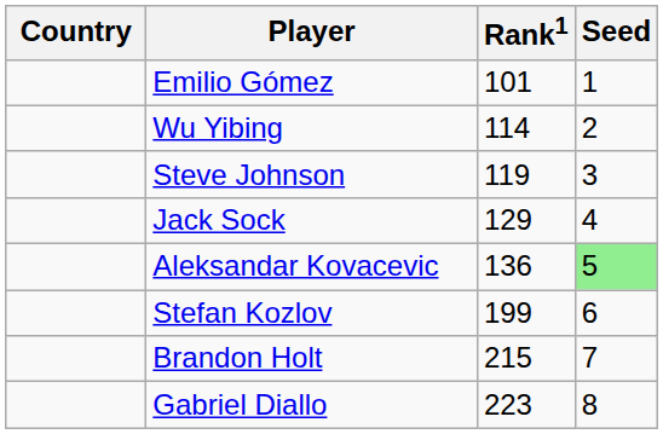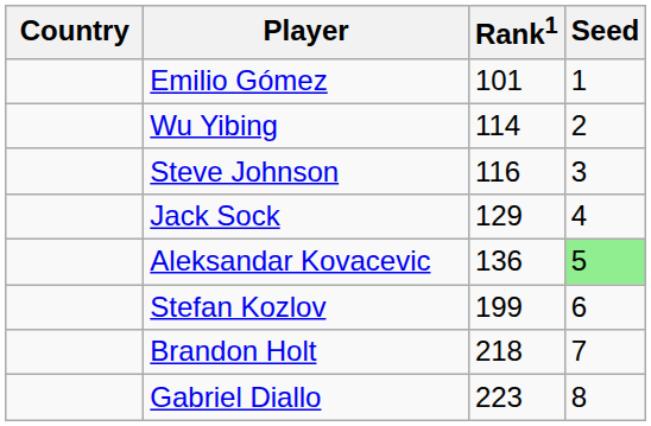Steve Johnson | Rank1: 119 -> 116
Brandon Holt | Rank1: 215 -> 218
